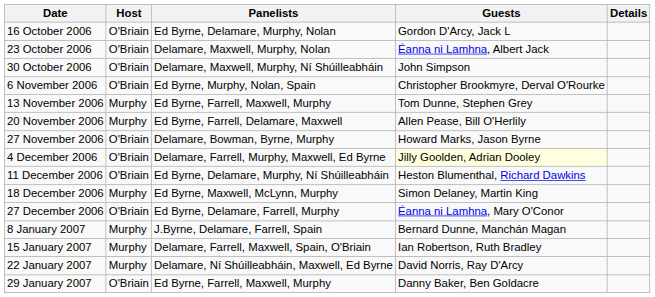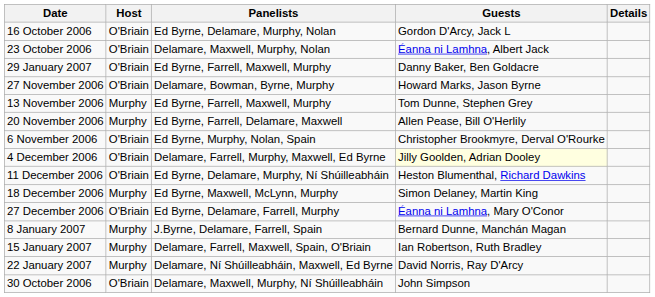rows swapped: 30 October 2006 <-> 29 January 2007
rows swapped: 6 November 2006 <-> 27 November 2006
